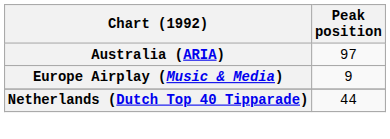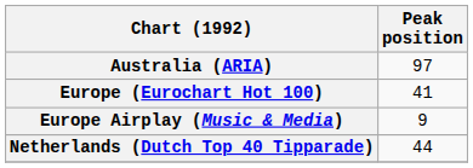+ row: Europe (Eurochart Hot 100) | 41
